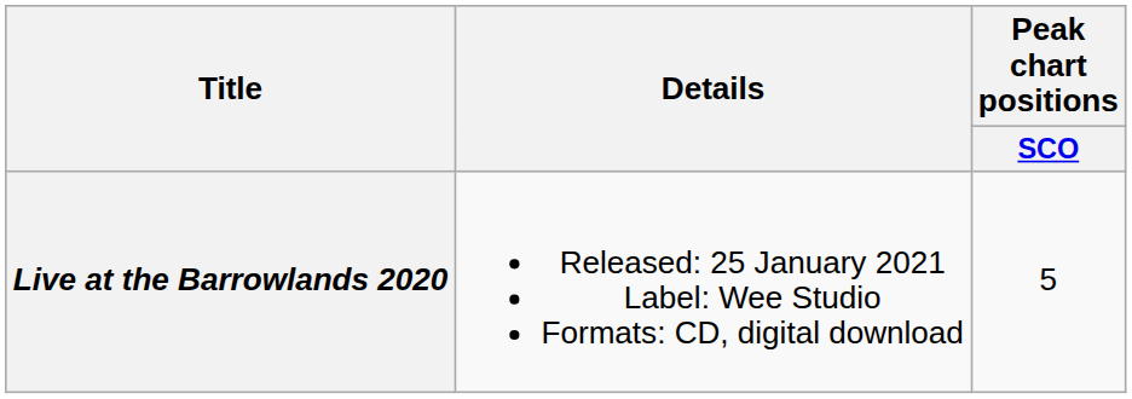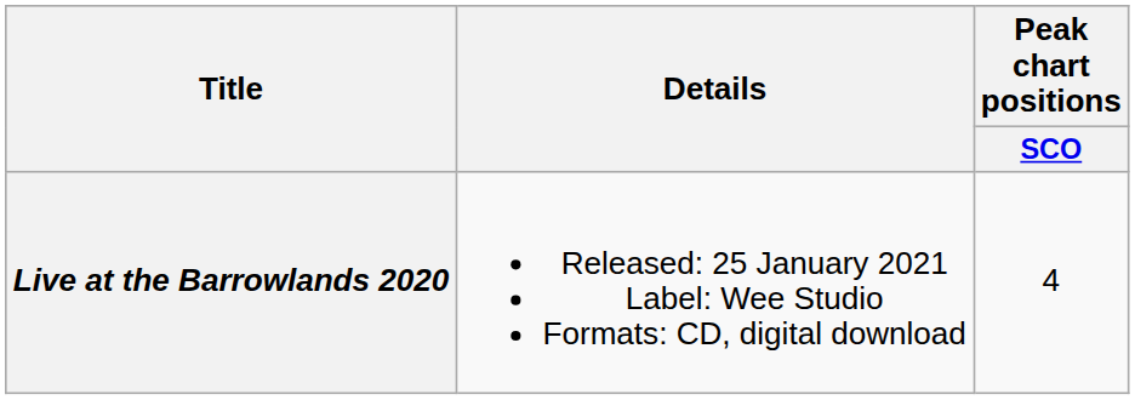Live at the Barrowlands 2020 | Peak chart positions / SCO: 5 -> 4
